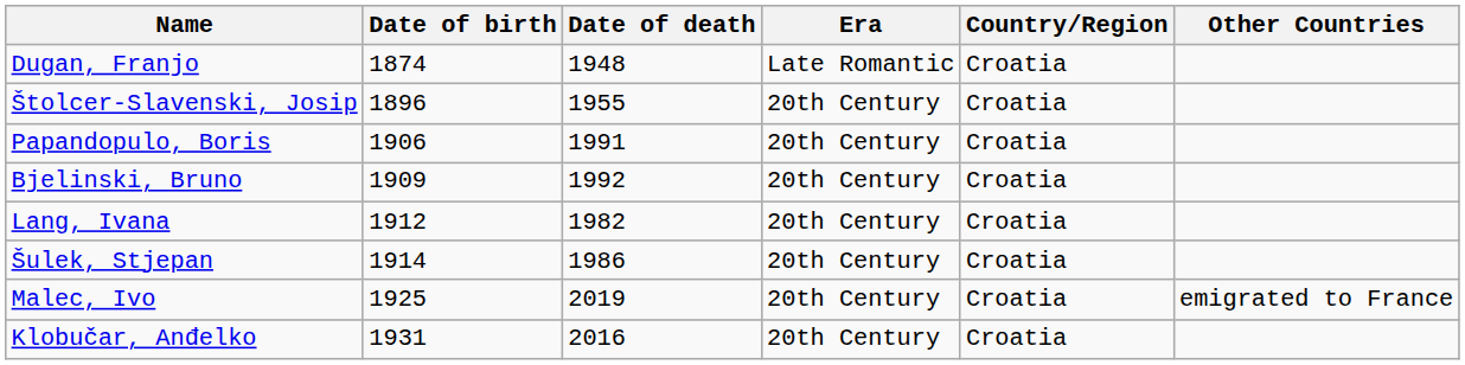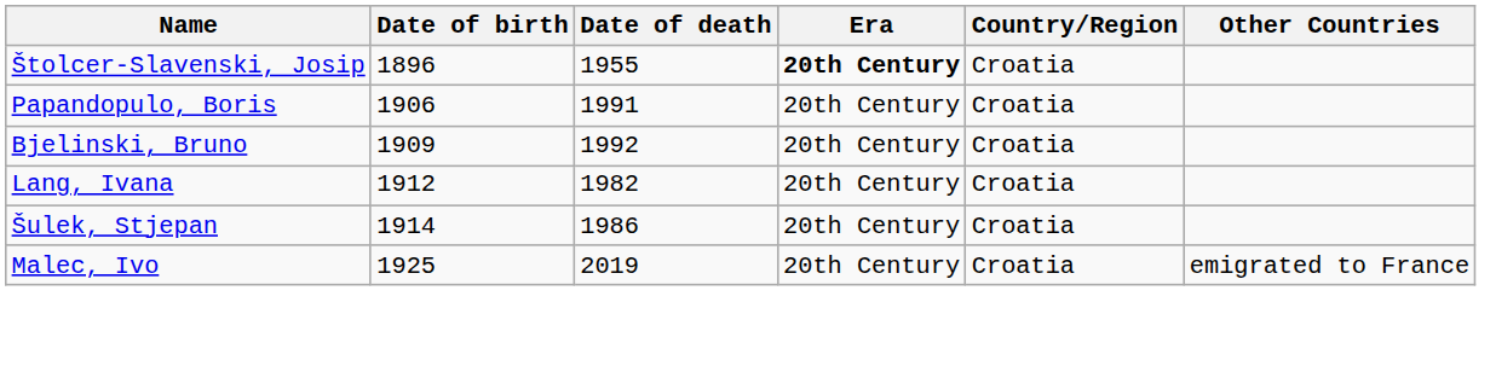- row: Dugan, Franjo | 1874 | 1948 | Late Romantic | Croatia
Štolcer-Slavenski, Josip | Era: normal -> bold
- row: Klobučar, Anđelko | 1931 | 2016 | 20th Century | Croatia
